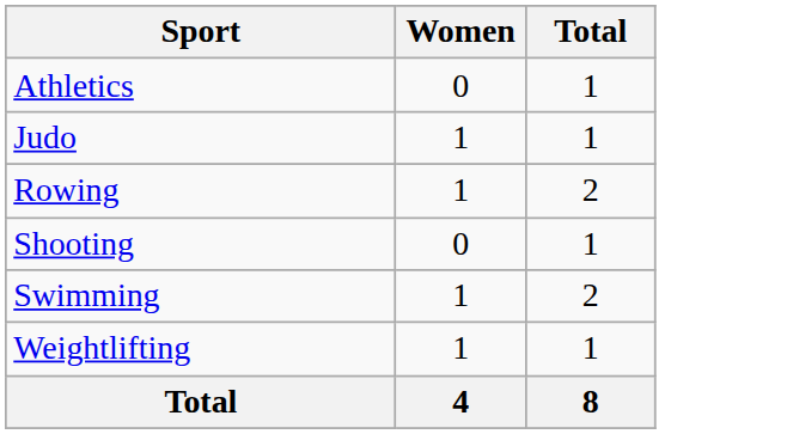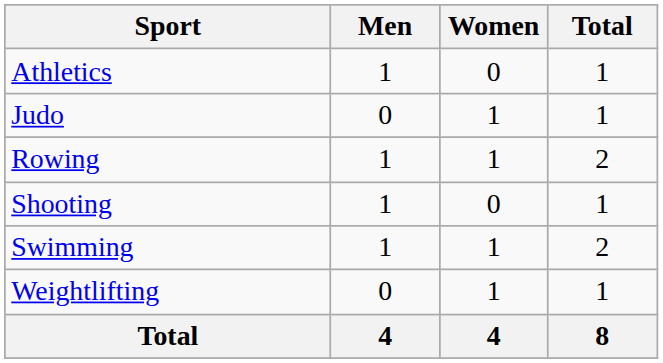+ column: Men | 1 | 0 | 1 | 1 | 1 | 0 | 4
